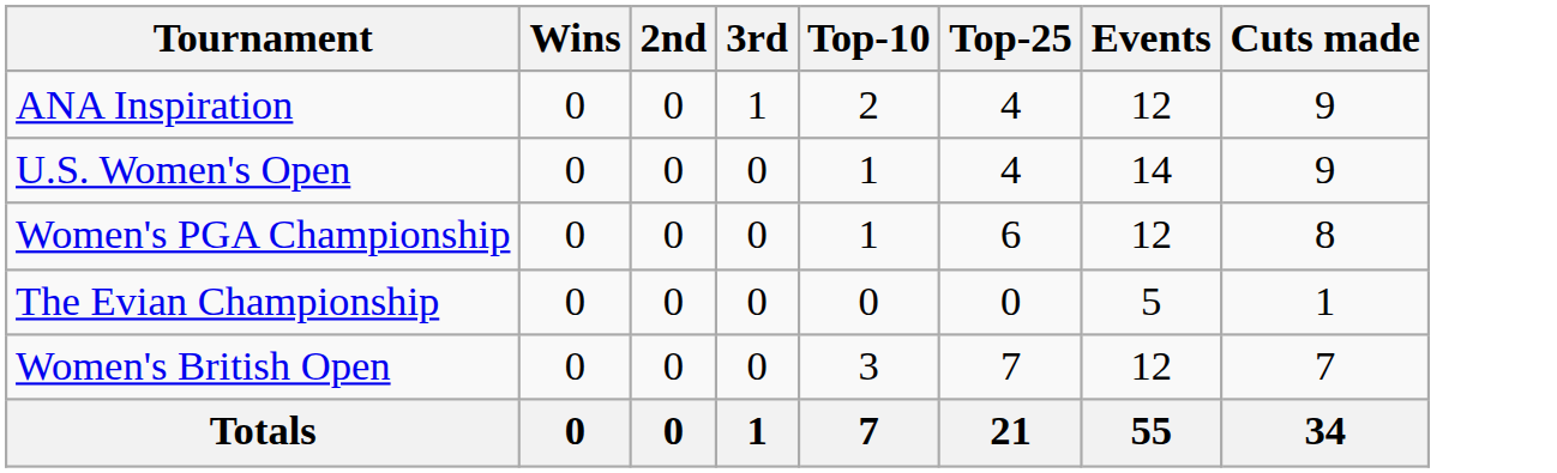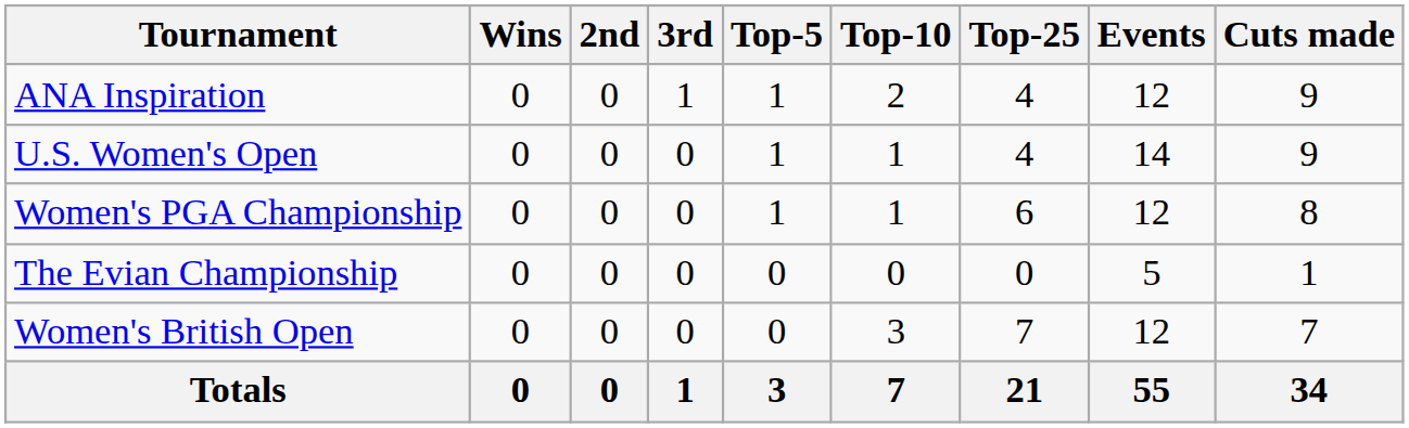+ column: Top-5 | 1 | 1 | 1 | 0 | 0 | 3
